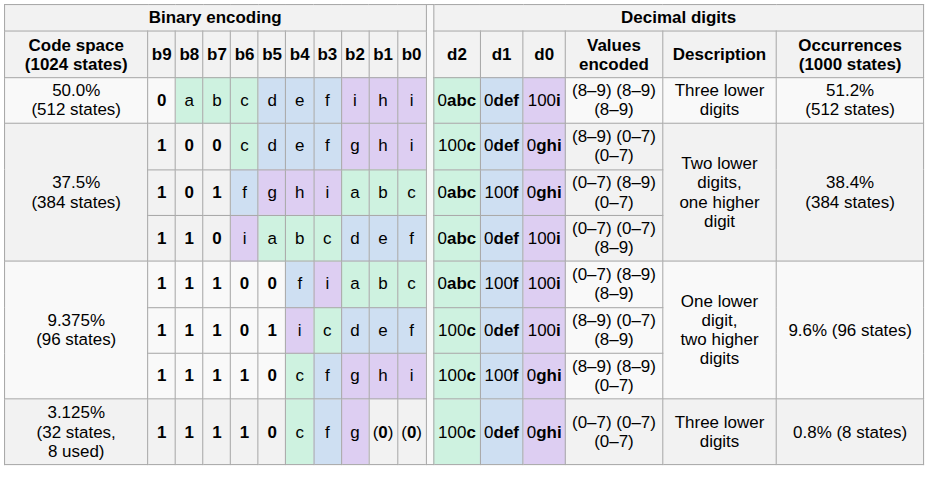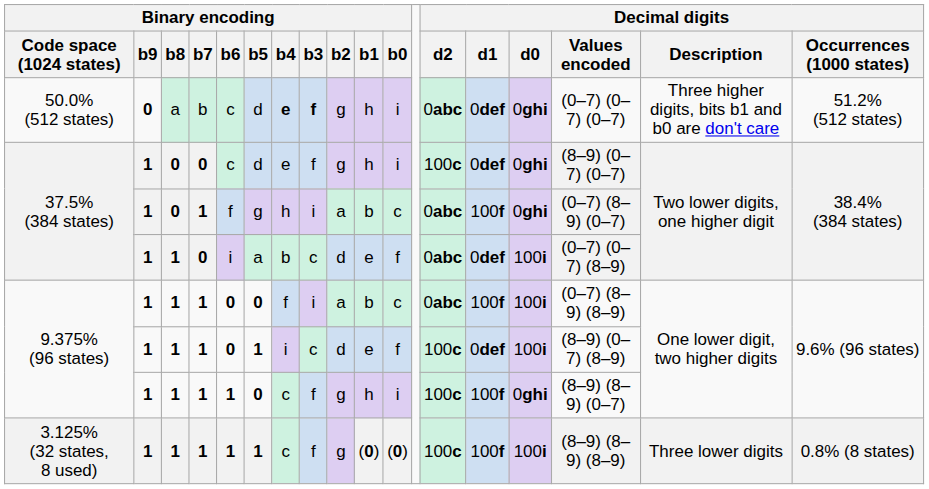50.0% (512 states) | Binary encoding / b4: normal -> bold
50.0% (512 states) | Binary encoding / b3: normal -> bold
50.0% (512 states) | Binary encoding / b2: i -> g
50.0% (512 states) | Decimal digits / d0: 100i -> 0ghi
50.0% (512 states) | Decimal digits / Values encoded: (8–9) (8–9) (8–9) -> (0–7) (0–7) (0–7)
50.0% (512 states) | Decimal digits / Description: Three lower digits -> Three higher digits, bits b1 and b0 are don't care
3.125% (32 states, 8 used) | Binary encoding / b5: 0 -> 1
3.125% (32 states, 8 used) | Decimal digits / d1: 0def -> 100f
3.125% (32 states, 8 used) | Decimal digits / d0: 0ghi -> 100i
3.125% (32 states, 8 used) | Decimal digits / Values encoded: (0–7) (0–7) (0–7) -> (8–9) (8–9) (8–9)
